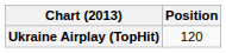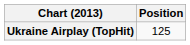Ukraine Airplay (TopHit) | Position: 120 -> 125
